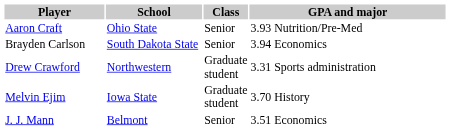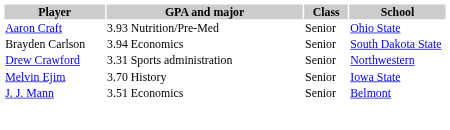columns swapped: School <-> GPA and major
Drew Crawford | Class: Graduate student -> Senior
Melvin Ejim | Class: Graduate student -> Senior
